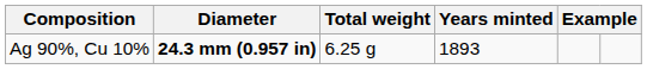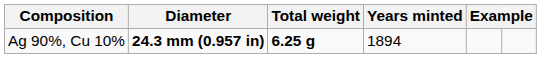Ag 90%, Cu 10% | Total weight: normal -> bold
Ag 90%, Cu 10% | Years minted: 1893 -> 1894
